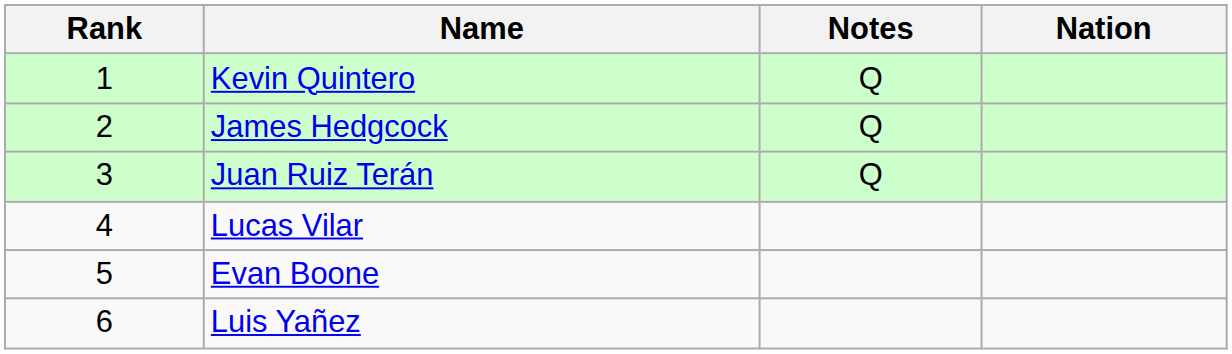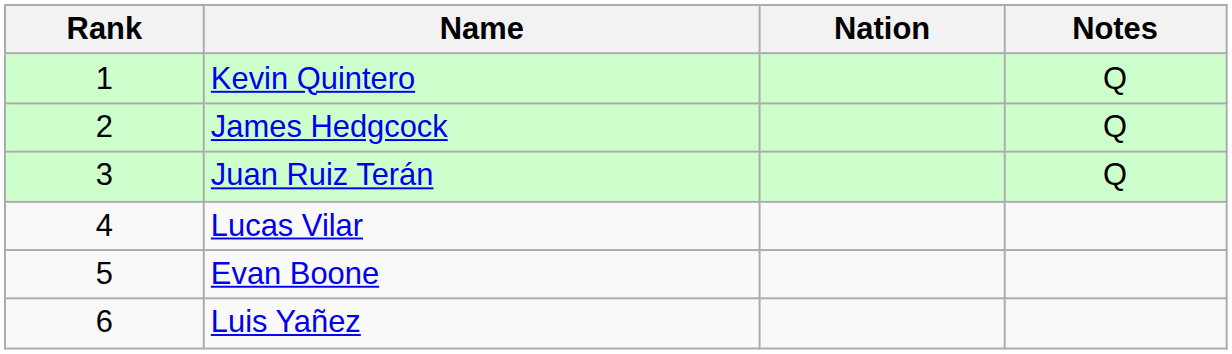columns swapped: Nation <-> Notes
